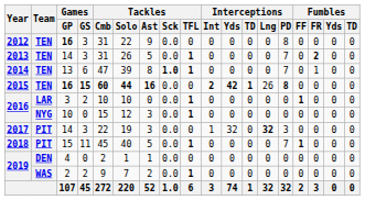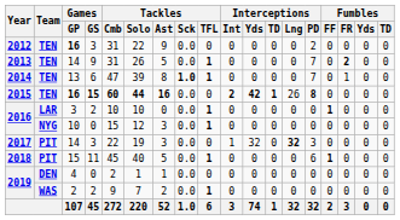2012 | Interceptions / PD: 8 -> 2
2013 | Games / GS: 3 -> 9
2018 | Interceptions / PD: 7 -> 6
